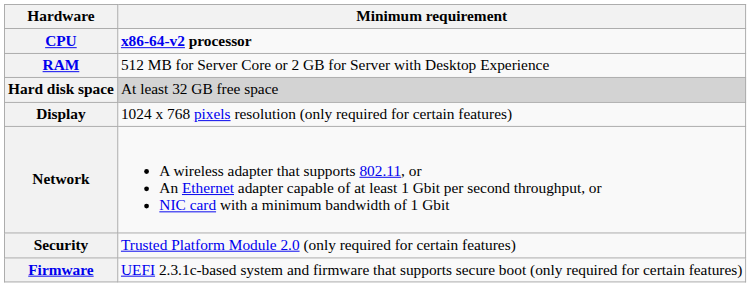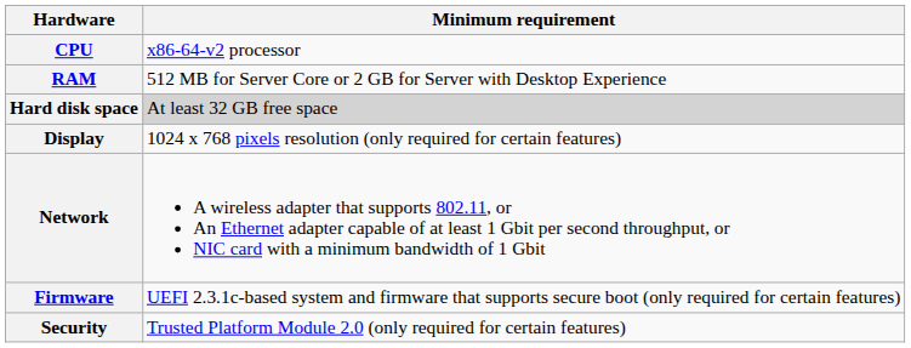CPU | Minimum requirement: bold -> normal
rows swapped: Firmware <-> Security
